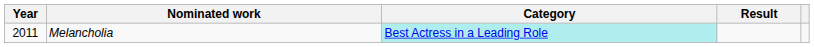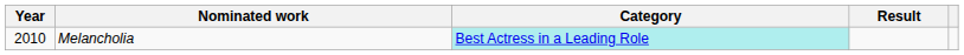Melancholia | Year: 2011 -> 2010
